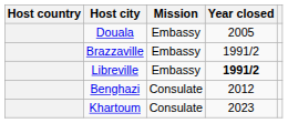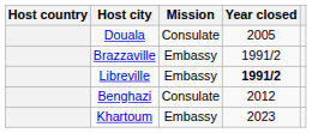Douala | Mission: Embassy -> Consulate
Khartoum | Mission: Consulate -> Embassy
